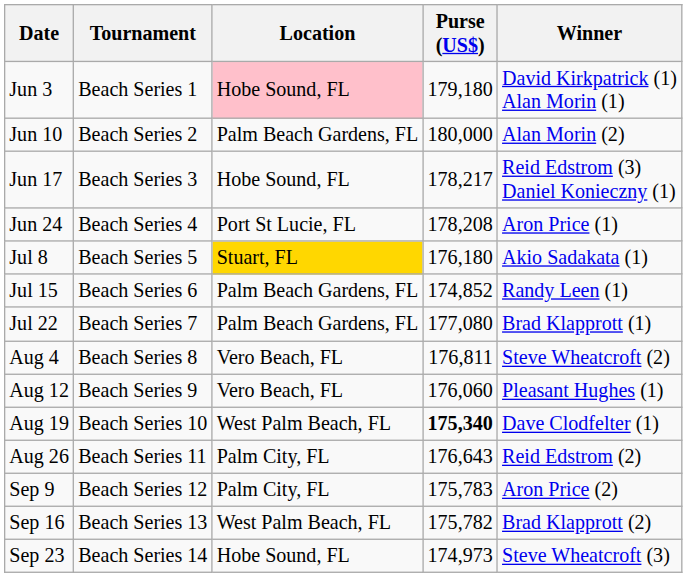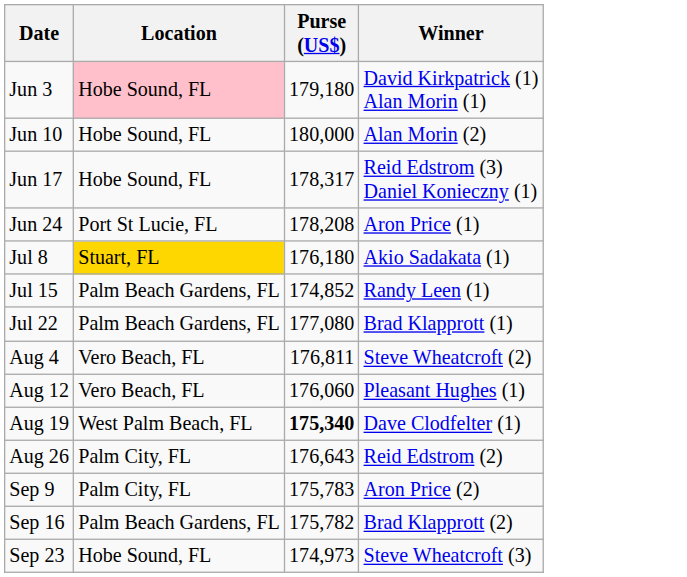- column: Tournament | Beach Series 1 | Beach Series 2 | Beach Series 3 | Beach Series 4 | Beach Series 5 | Beach Series 6 | Beach Series 7 | Beach Series 8 | Beach Series 9 | Beach Series 10 | Beach Series 11 | Beach Series 12 | Beach Series 13 | Beach Series 14
Jun 10 | Location: Palm Beach Gardens, FL -> Hobe Sound, FL
Jun 17 | Purse (US$): 178,217 -> 178,317
Sep 16 | Location: West Palm Beach, FL -> Palm Beach Gardens, FL
